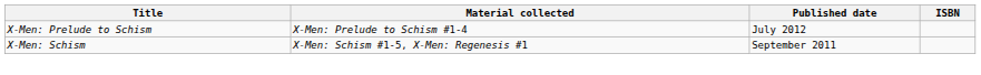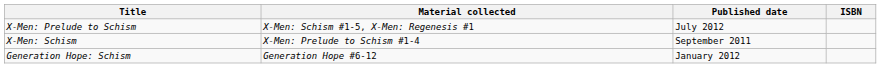X-Men: Prelude to Schism | Material collected: X-Men: Prelude to Schism #1-4 -> X-Men: Schism #1-5, X-Men: Regenesis #1
X-Men: Schism | Material collected: X-Men: Schism #1-5, X-Men: Regenesis #1 -> X-Men: Prelude to Schism #1-4
+ row: Generation Hope: Schism | Generation Hope #6-12 | January 2012
